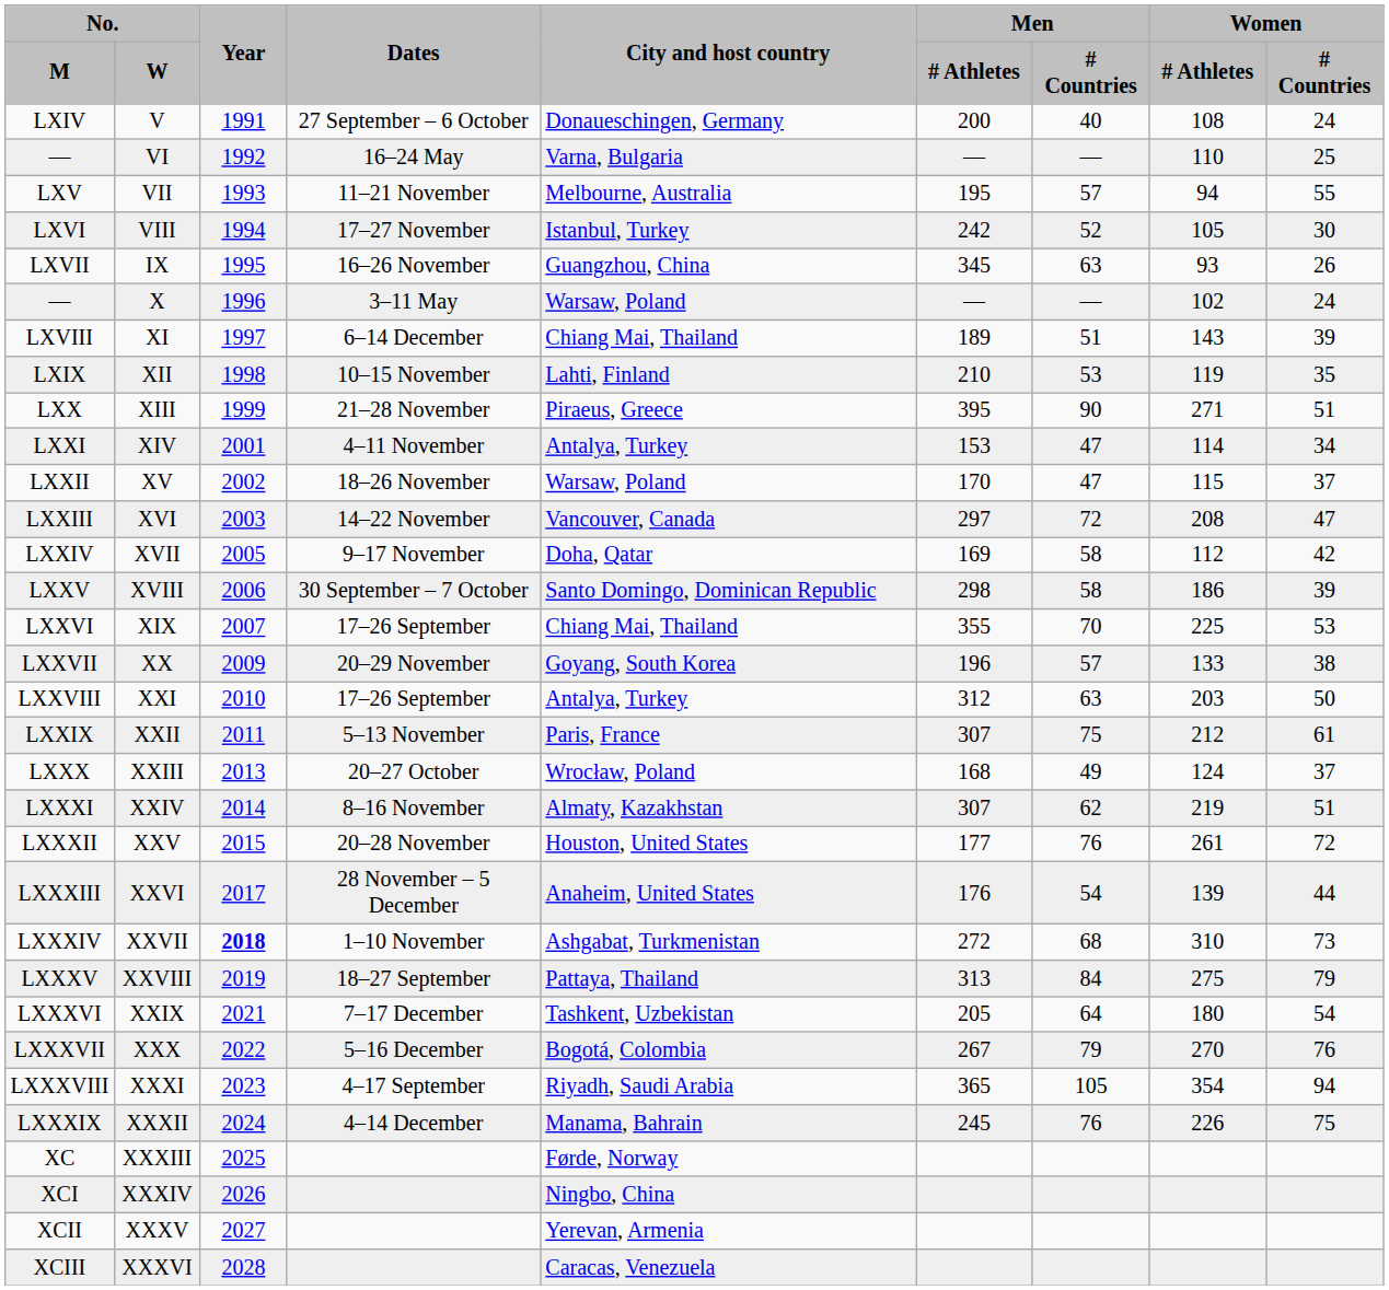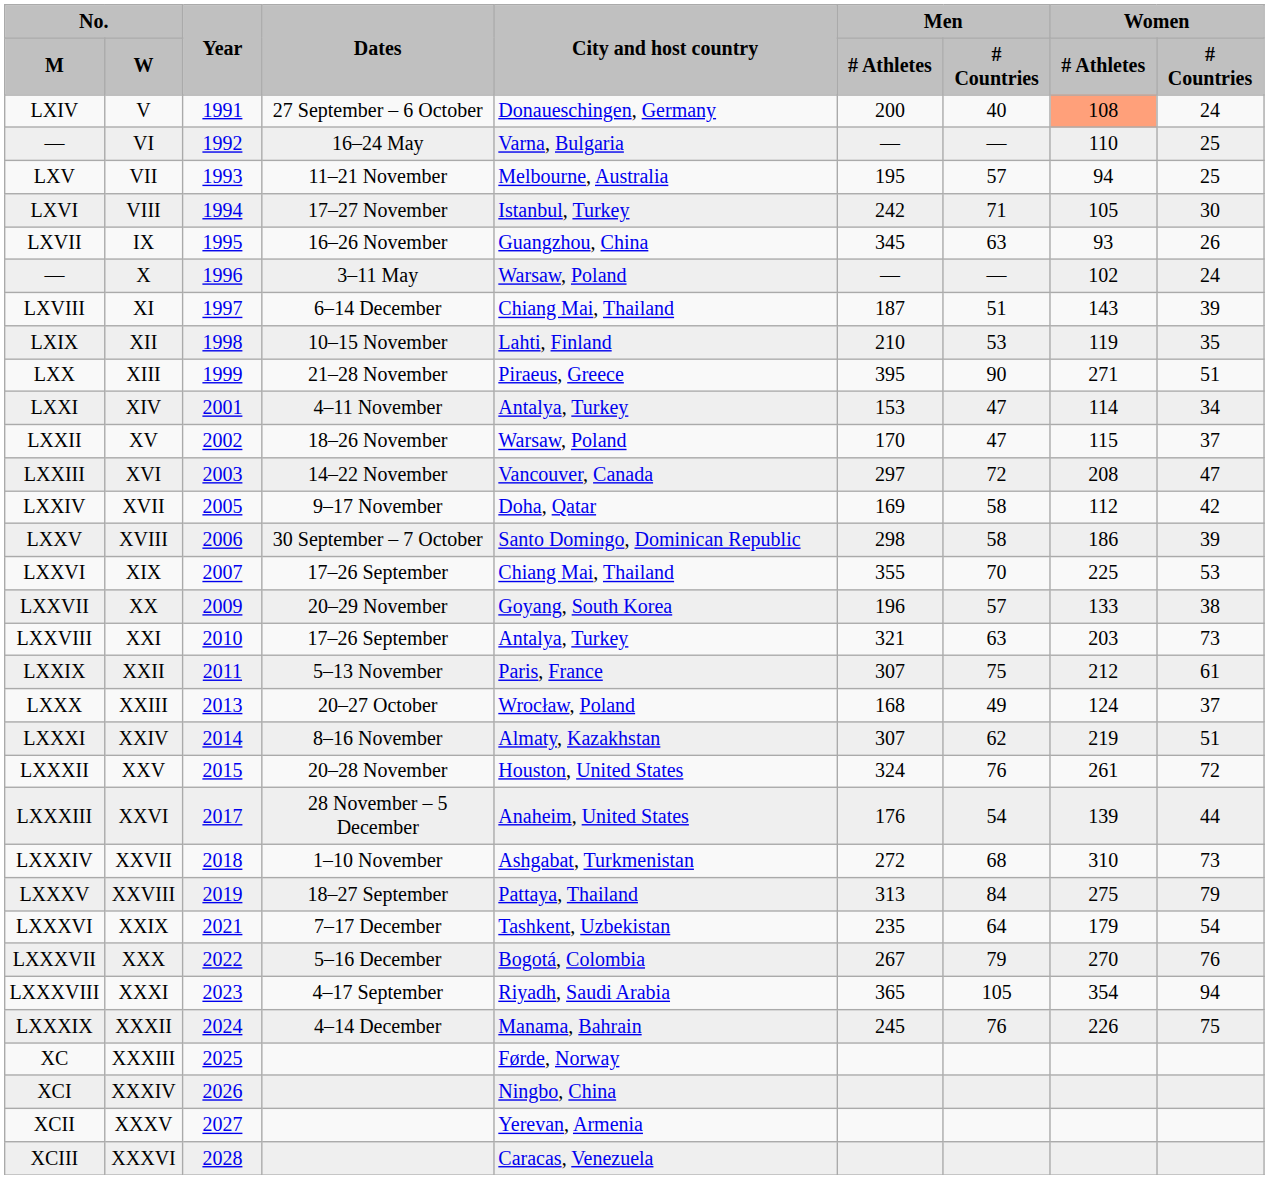V | Women / # Athletes: no background -> lightsalmon background
VII | Women / # Countries: 55 -> 25
VIII | Men / # Countries: 52 -> 71
XI | Men / # Athletes: 189 -> 187
XXI | Men / # Athletes: 312 -> 321
XXI | Women / # Countries: 50 -> 73
XXV | Men / # Athletes: 177 -> 324
XXVII | Year: bold -> normal
XXIX | Men / # Athletes: 205 -> 235
XXIX | Women / # Athletes: 180 -> 179
